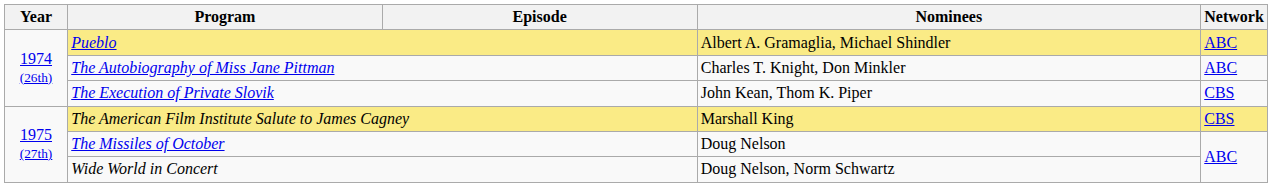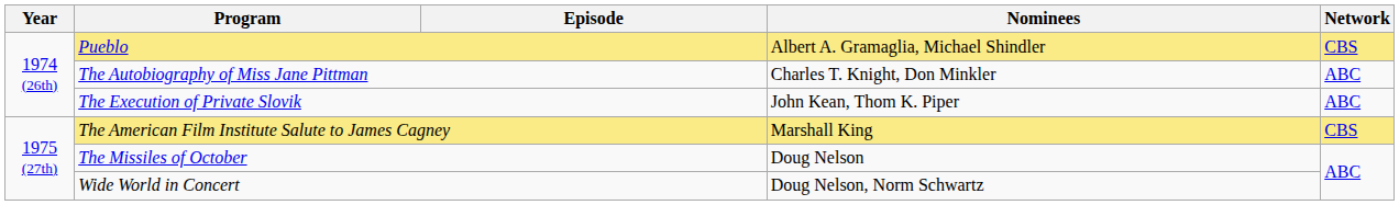Pueblo | Network: ABC -> CBS
The Execution of Private Slovik | Network: CBS -> ABC
